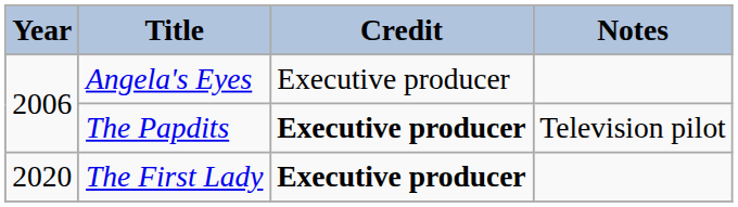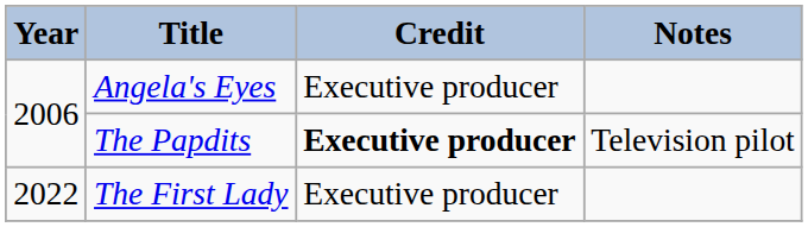The First Lady | Year: 2020 -> 2022
The First Lady | Credit: bold -> normal
